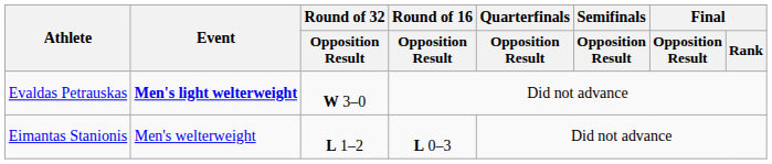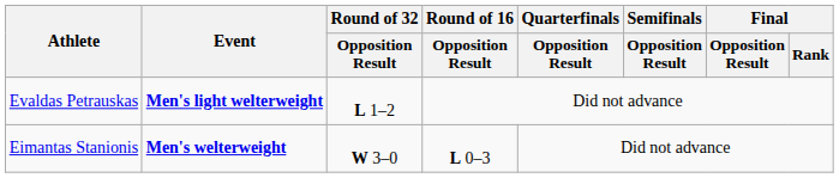Evaldas Petrauskas | Round of 32 / Opposition Result: W 3–0 -> L 1–2
Eimantas Stanionis | Event: normal -> bold
Eimantas Stanionis | Round of 32 / Opposition Result: L 1–2 -> W 3–0
